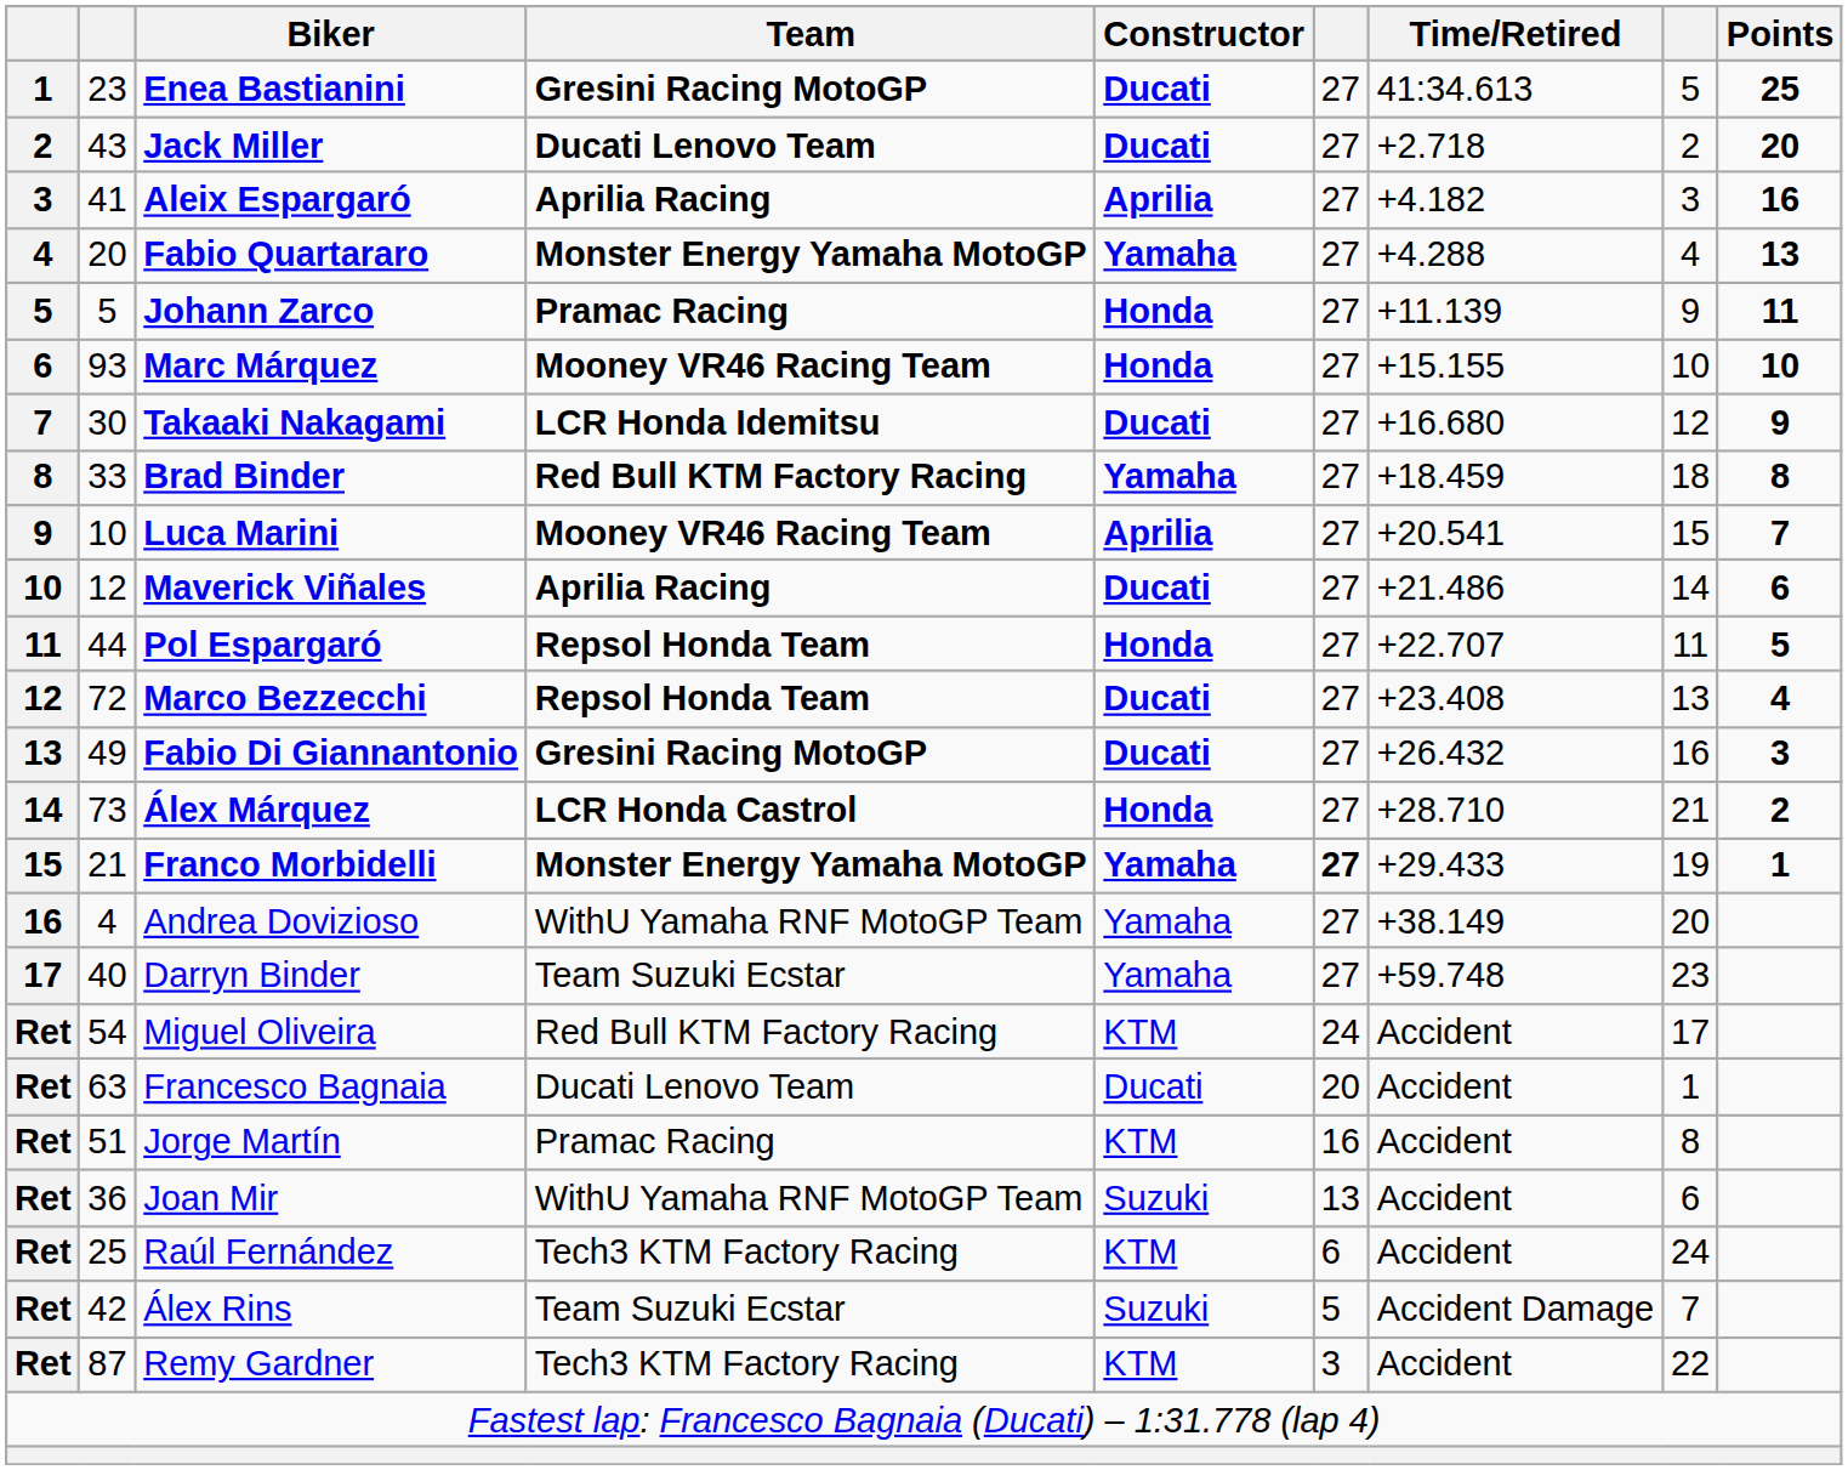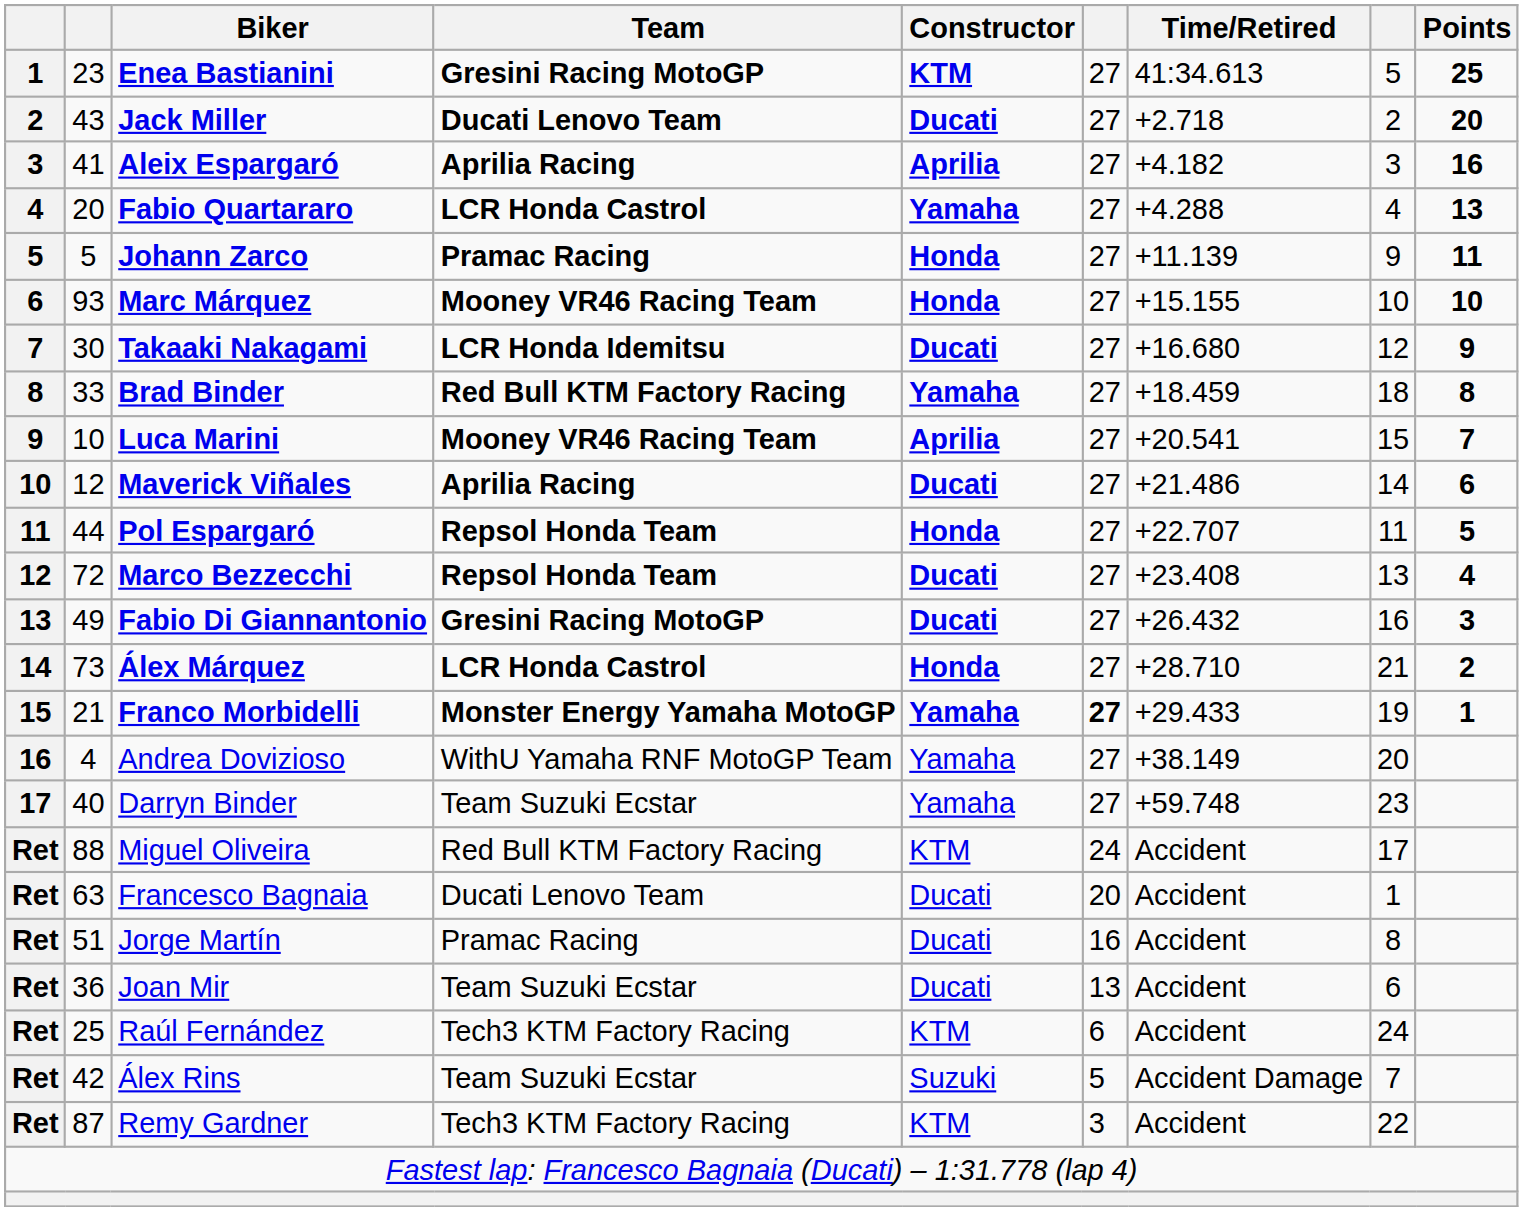Enea Bastianini | Constructor: Ducati -> KTM
Fabio Quartararo | Team: Monster Energy Yamaha MotoGP -> LCR Honda Castrol
Miguel Oliveira | column 2: 54 -> 88
Jorge Martín | Constructor: KTM -> Ducati
Joan Mir | Team: WithU Yamaha RNF MotoGP Team -> Team Suzuki Ecstar
Joan Mir | Constructor: Suzuki -> Ducati
